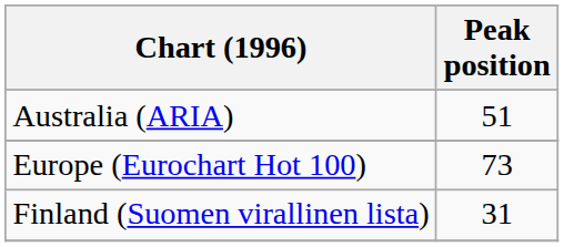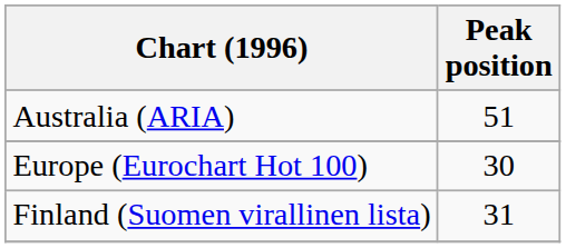Europe (Eurochart Hot 100) | Peak position: 73 -> 30
